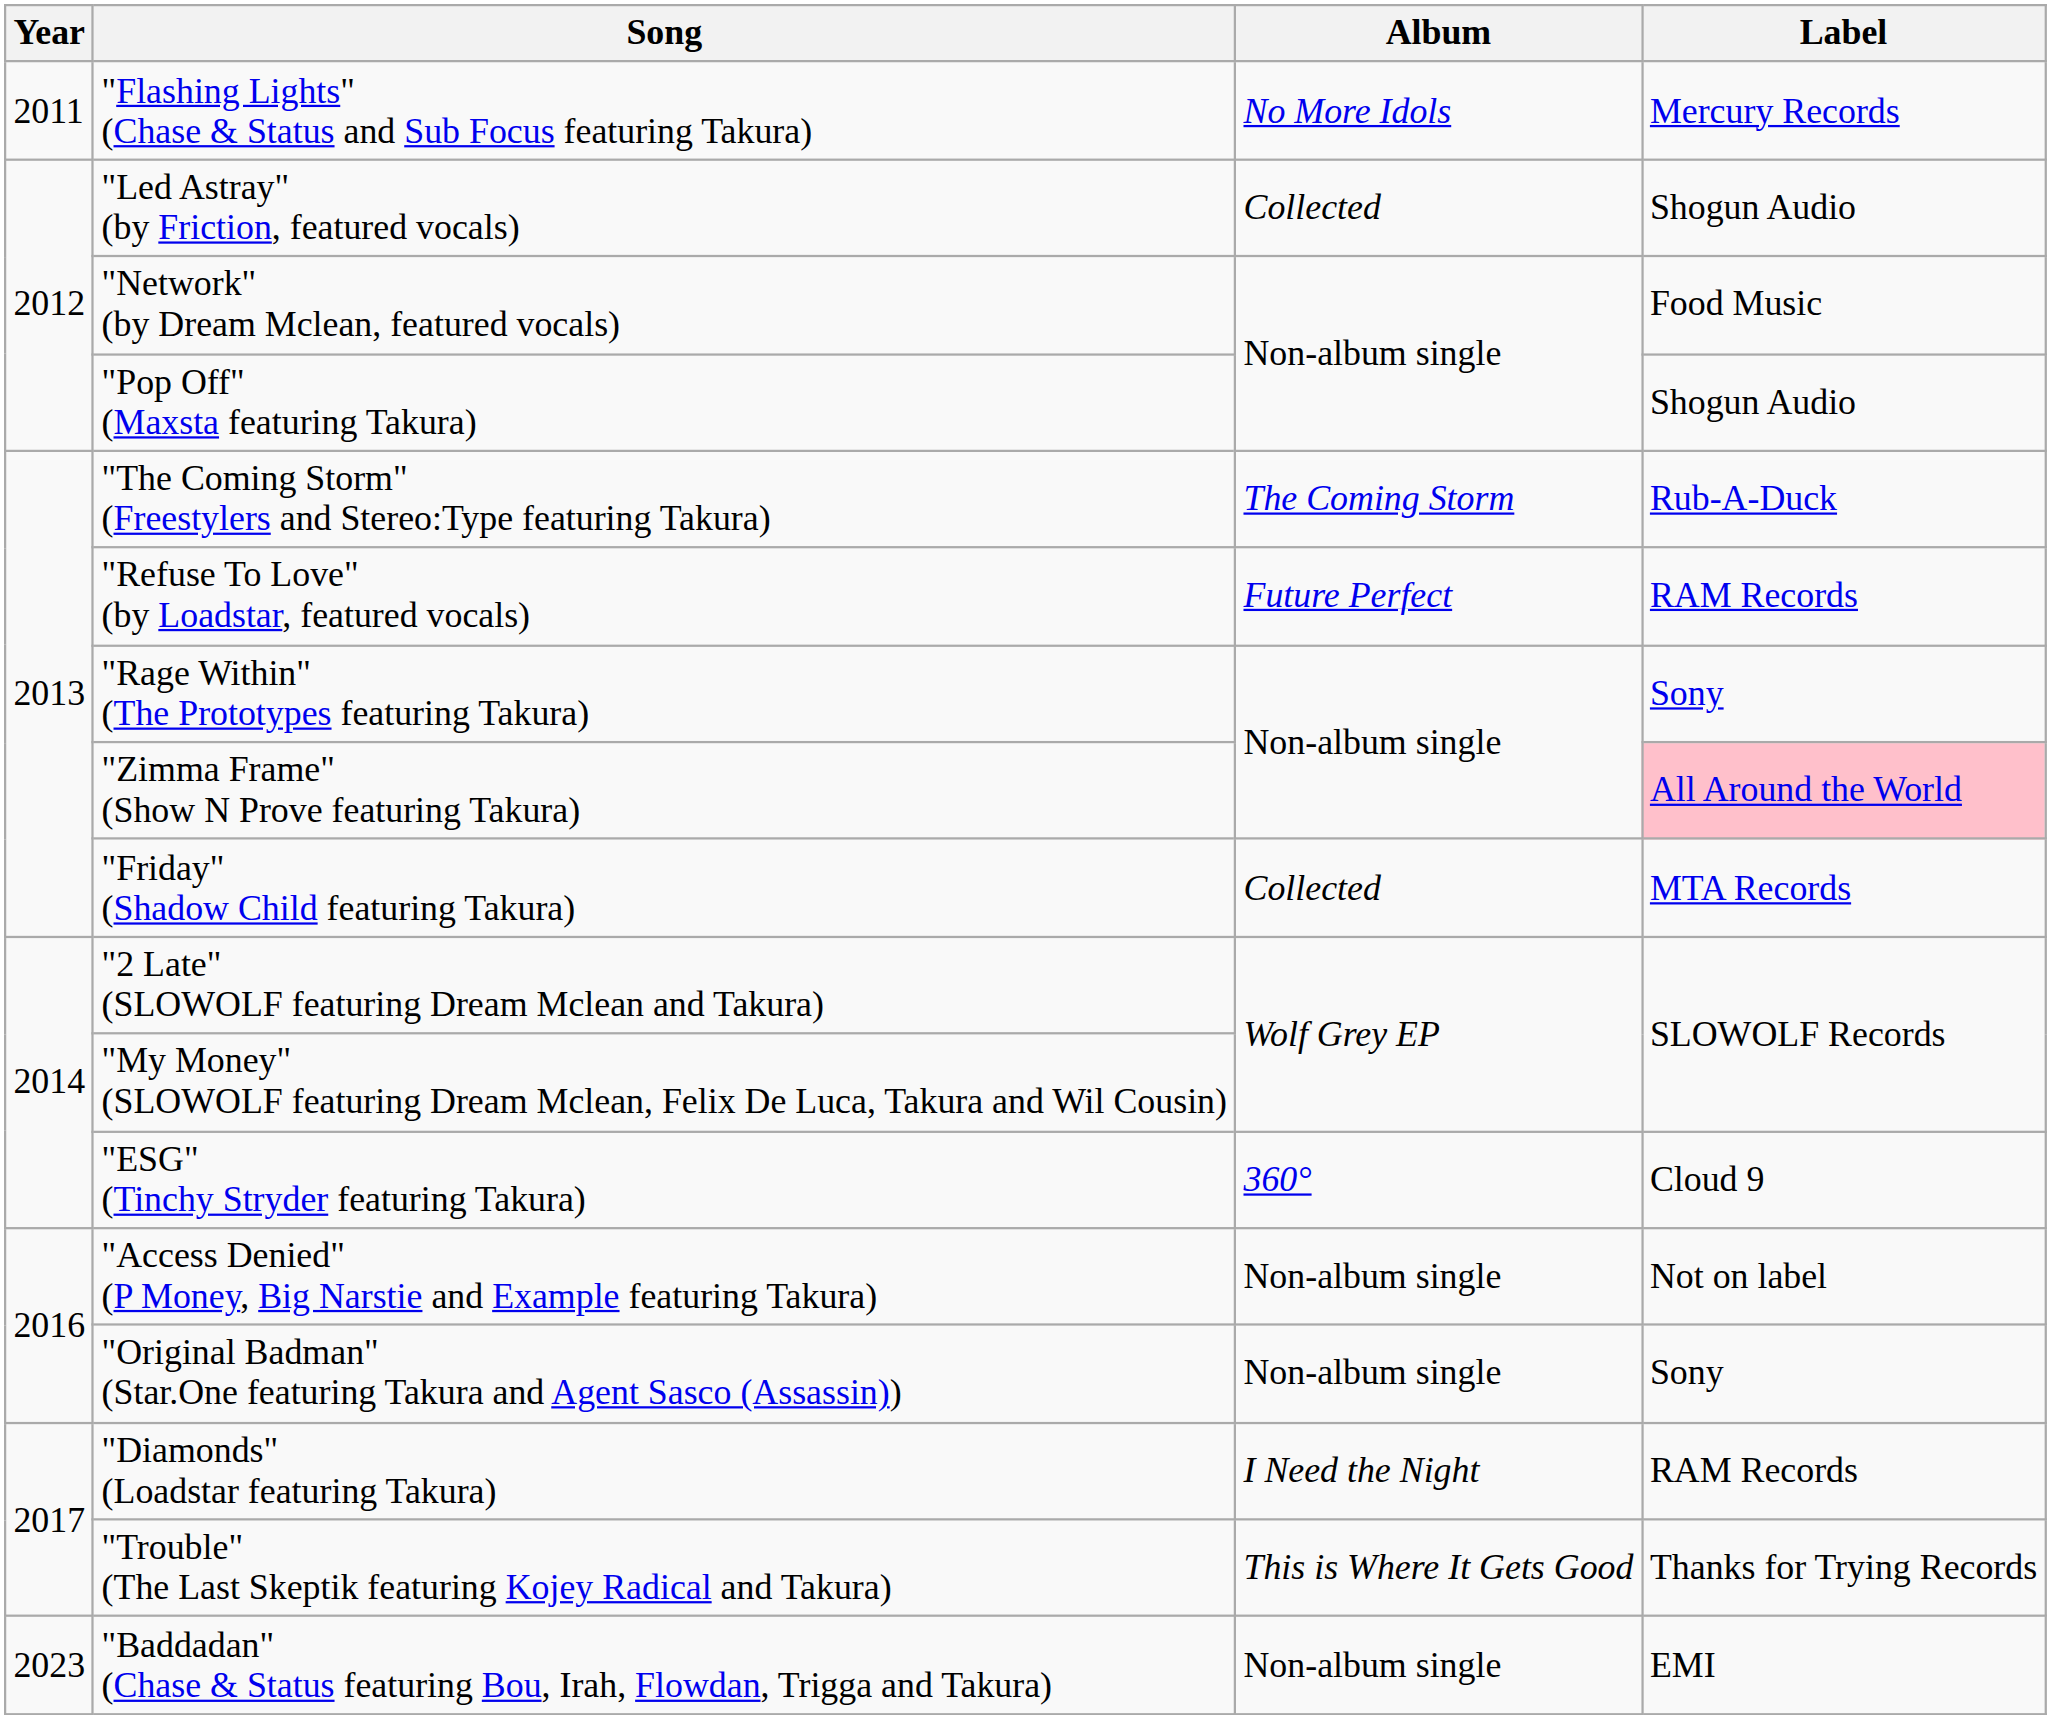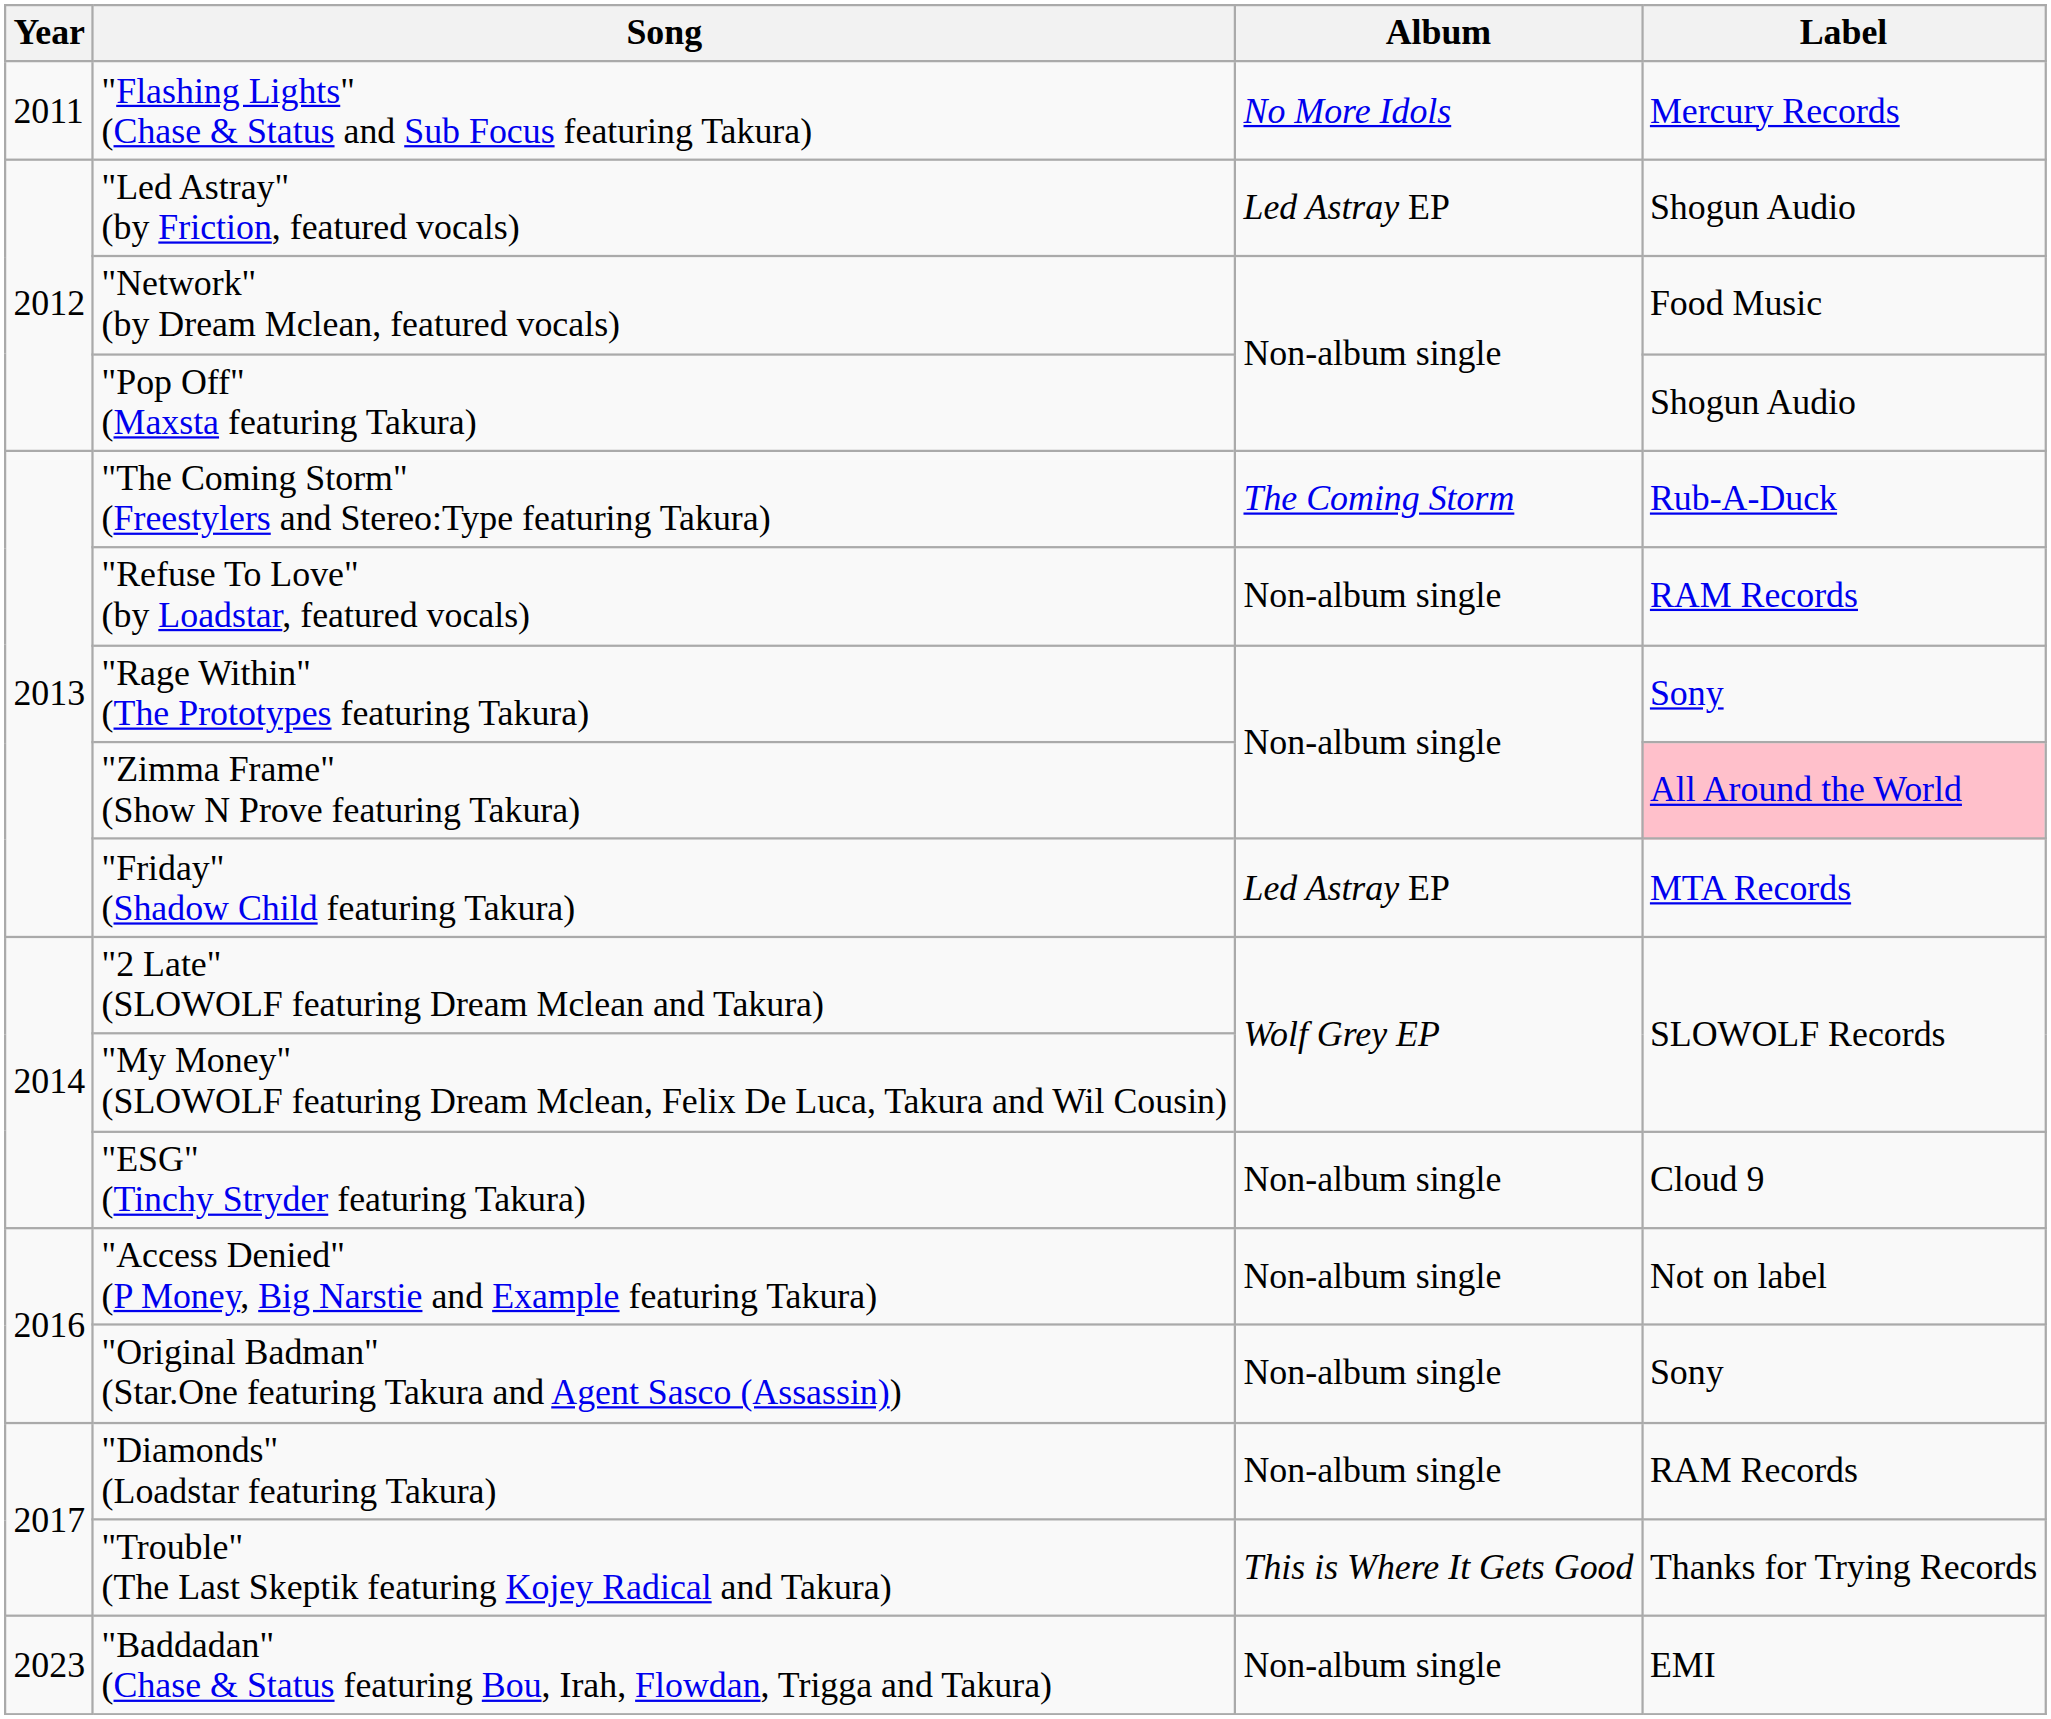"Led Astray" (by Friction, featured vocals) | Album: Collected -> Led Astray EP
"Refuse To Love" (by Loadstar, featured vocals) | Album: Future Perfect -> Non-album single
"Friday" (Shadow Child featuring Takura) | Album: Collected -> Led Astray EP
"ESG" (Tinchy Stryder featuring Takura) | Album: 360° -> Non-album single
"Diamonds" (Loadstar featuring Takura) | Album: I Need the Night -> Non-album single
